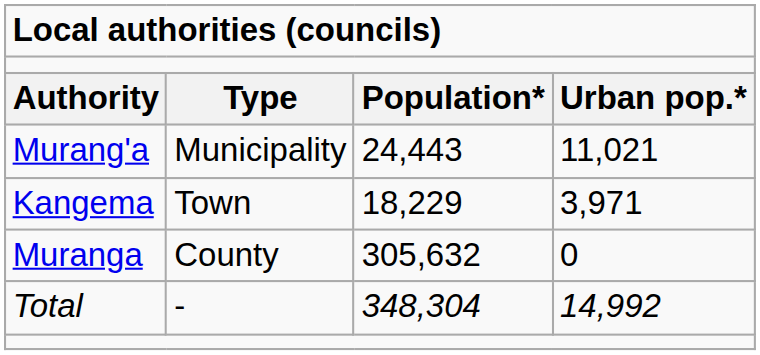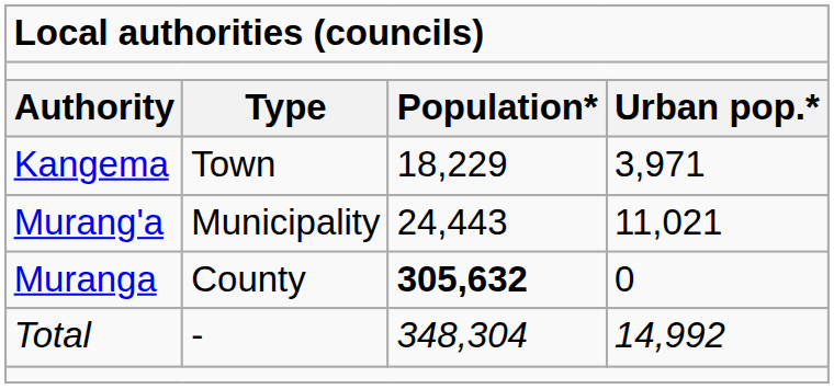rows swapped: Murang'a <-> Kangema
Muranga | column 3: normal -> bold
